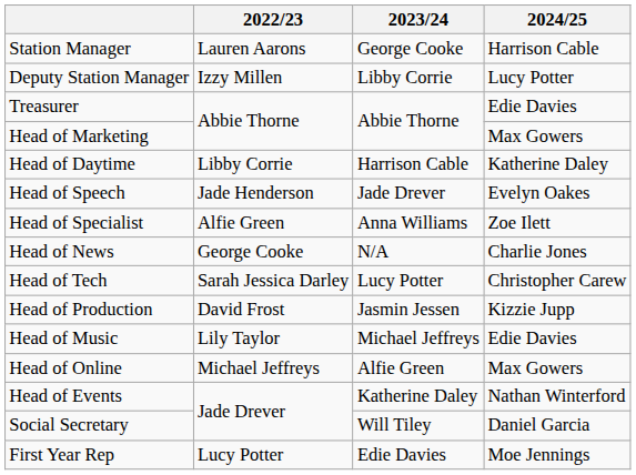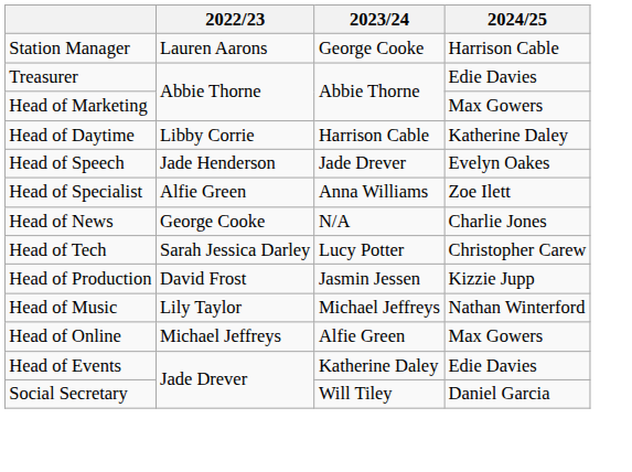- row: Deputy Station Manager | Izzy Millen | Libby Corrie | Lucy Potter
Head of Music | 2024/25: Edie Davies -> Nathan Winterford
Head of Events | 2024/25: Nathan Winterford -> Edie Davies
- row: First Year Rep | Lucy Potter | Edie Davies | Moe Jennings
